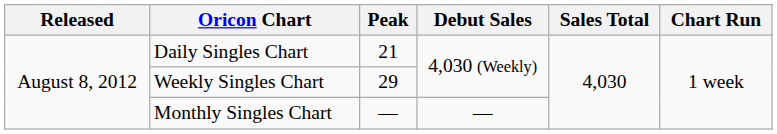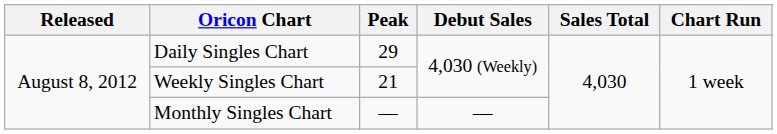Daily Singles Chart | Peak: 21 -> 29
Weekly Singles Chart | Peak: 29 -> 21
